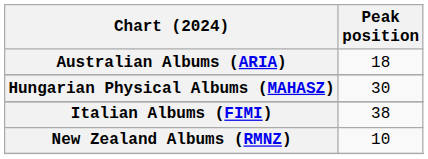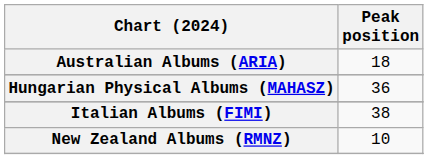Hungarian Physical Albums (MAHASZ) | Peak position: 30 -> 36
